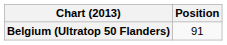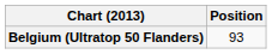Belgium (Ultratop 50 Flanders) | Position: 91 -> 93
